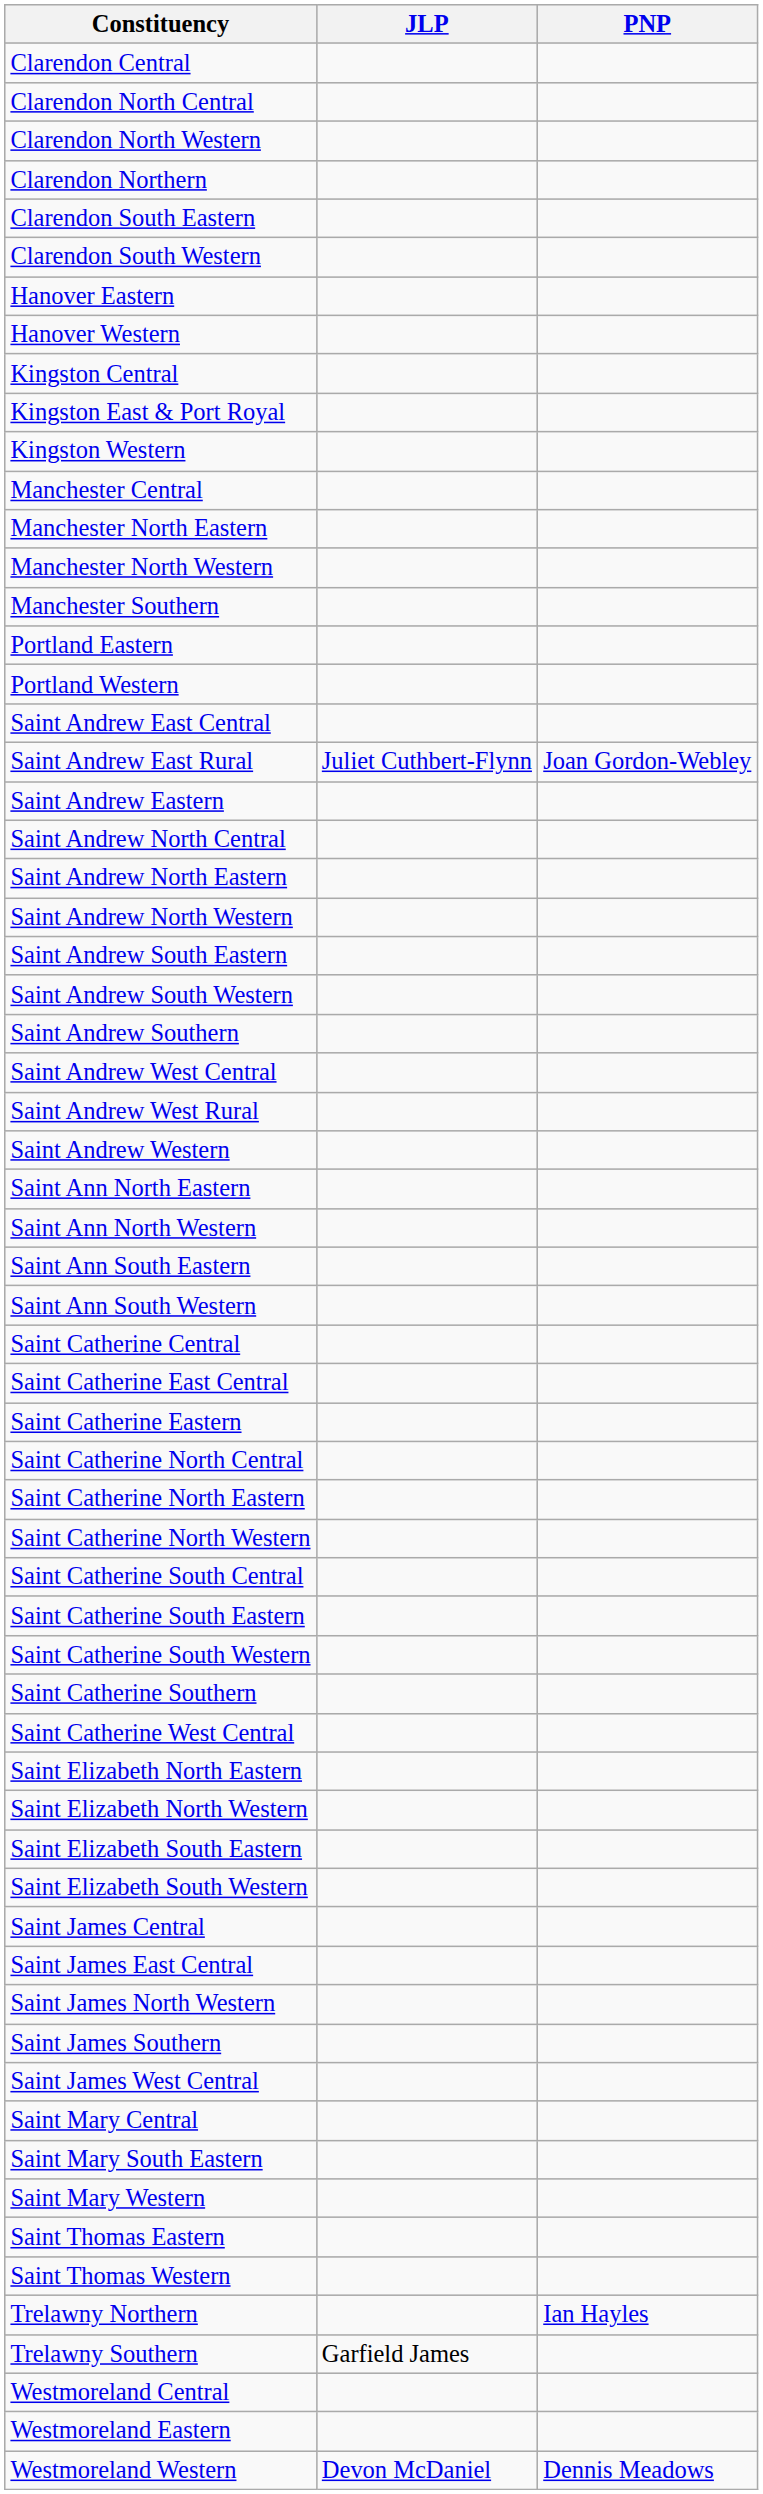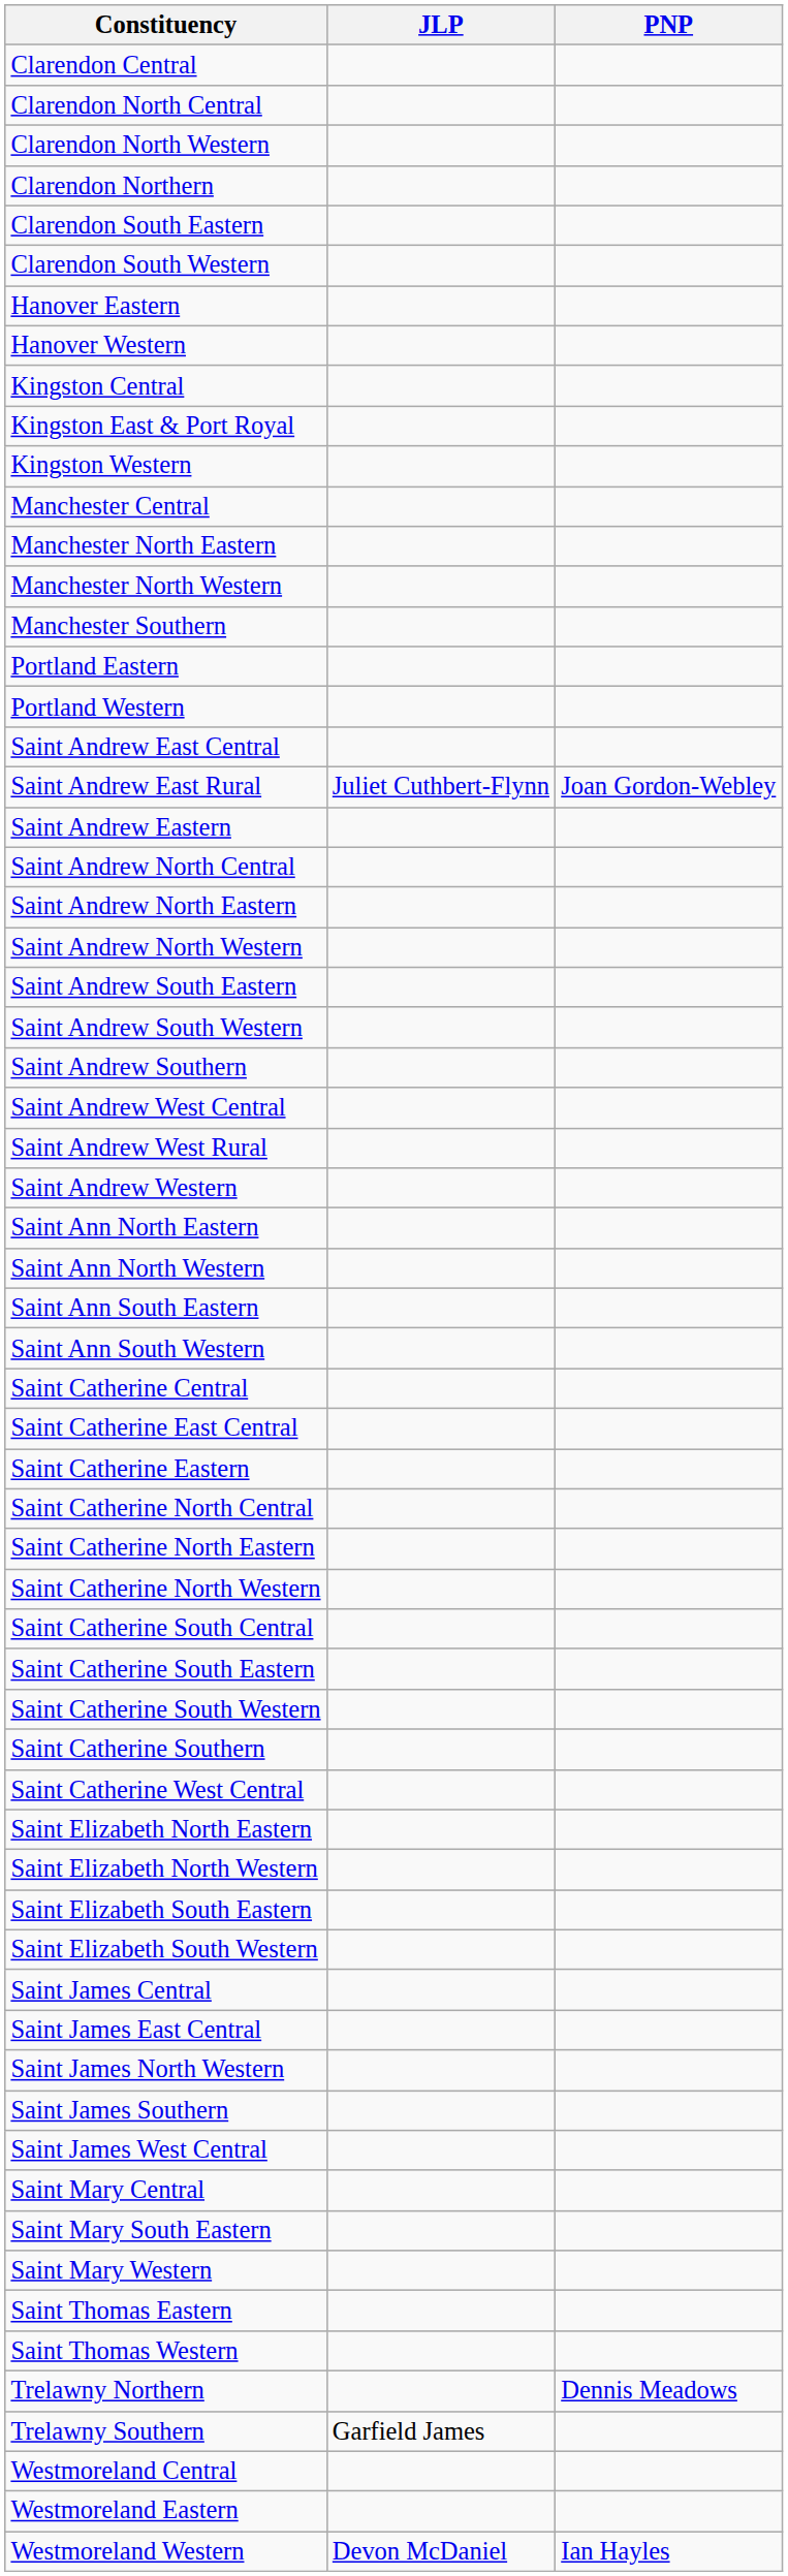Trelawny Northern | PNP: Ian Hayles -> Dennis Meadows
Westmoreland Western | PNP: Dennis Meadows -> Ian Hayles
